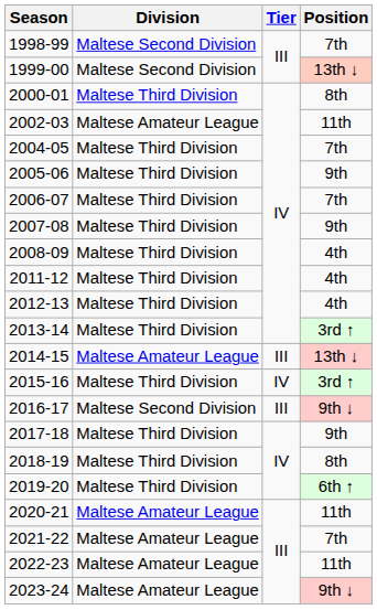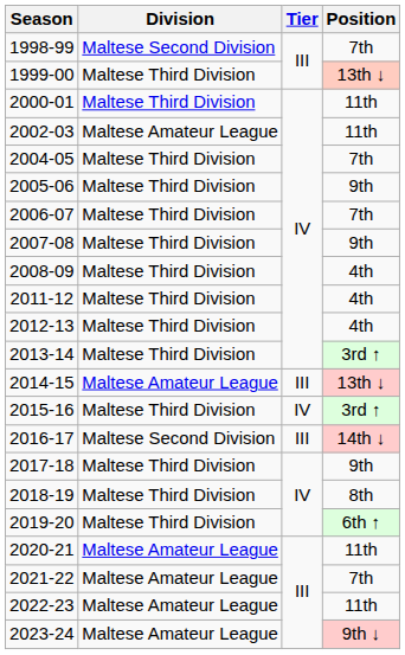1999-00 | Division: Maltese Second Division -> Maltese Third Division
2000-01 | Position: 8th -> 11th
2016-17 | Position: 9th ↓ -> 14th ↓
